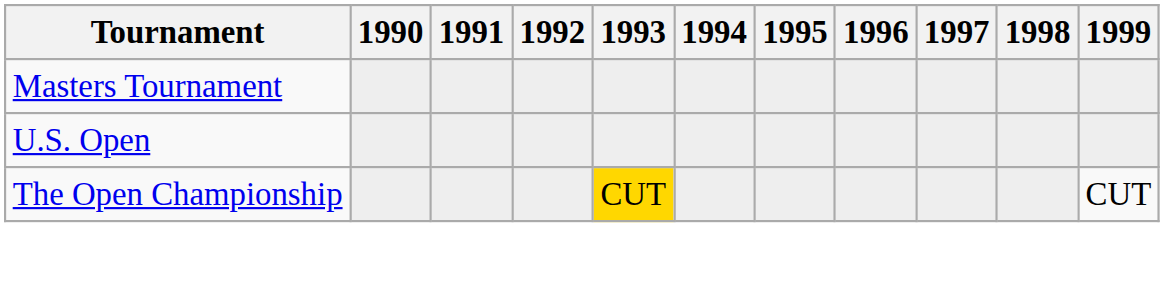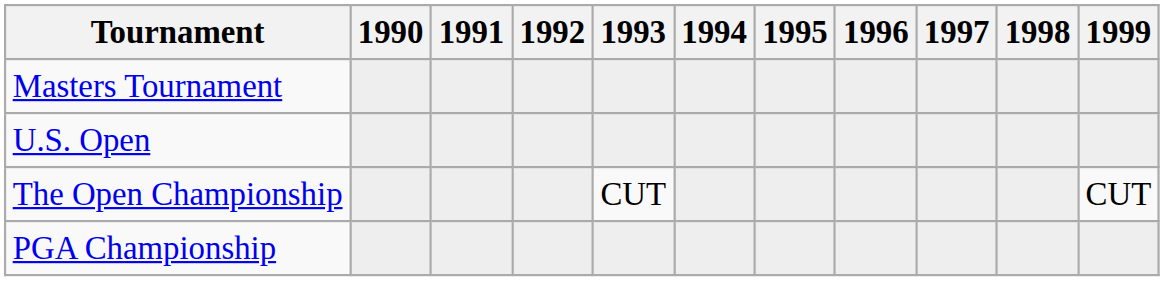The Open Championship | 1993: gold background -> no background
+ row: PGA Championship
